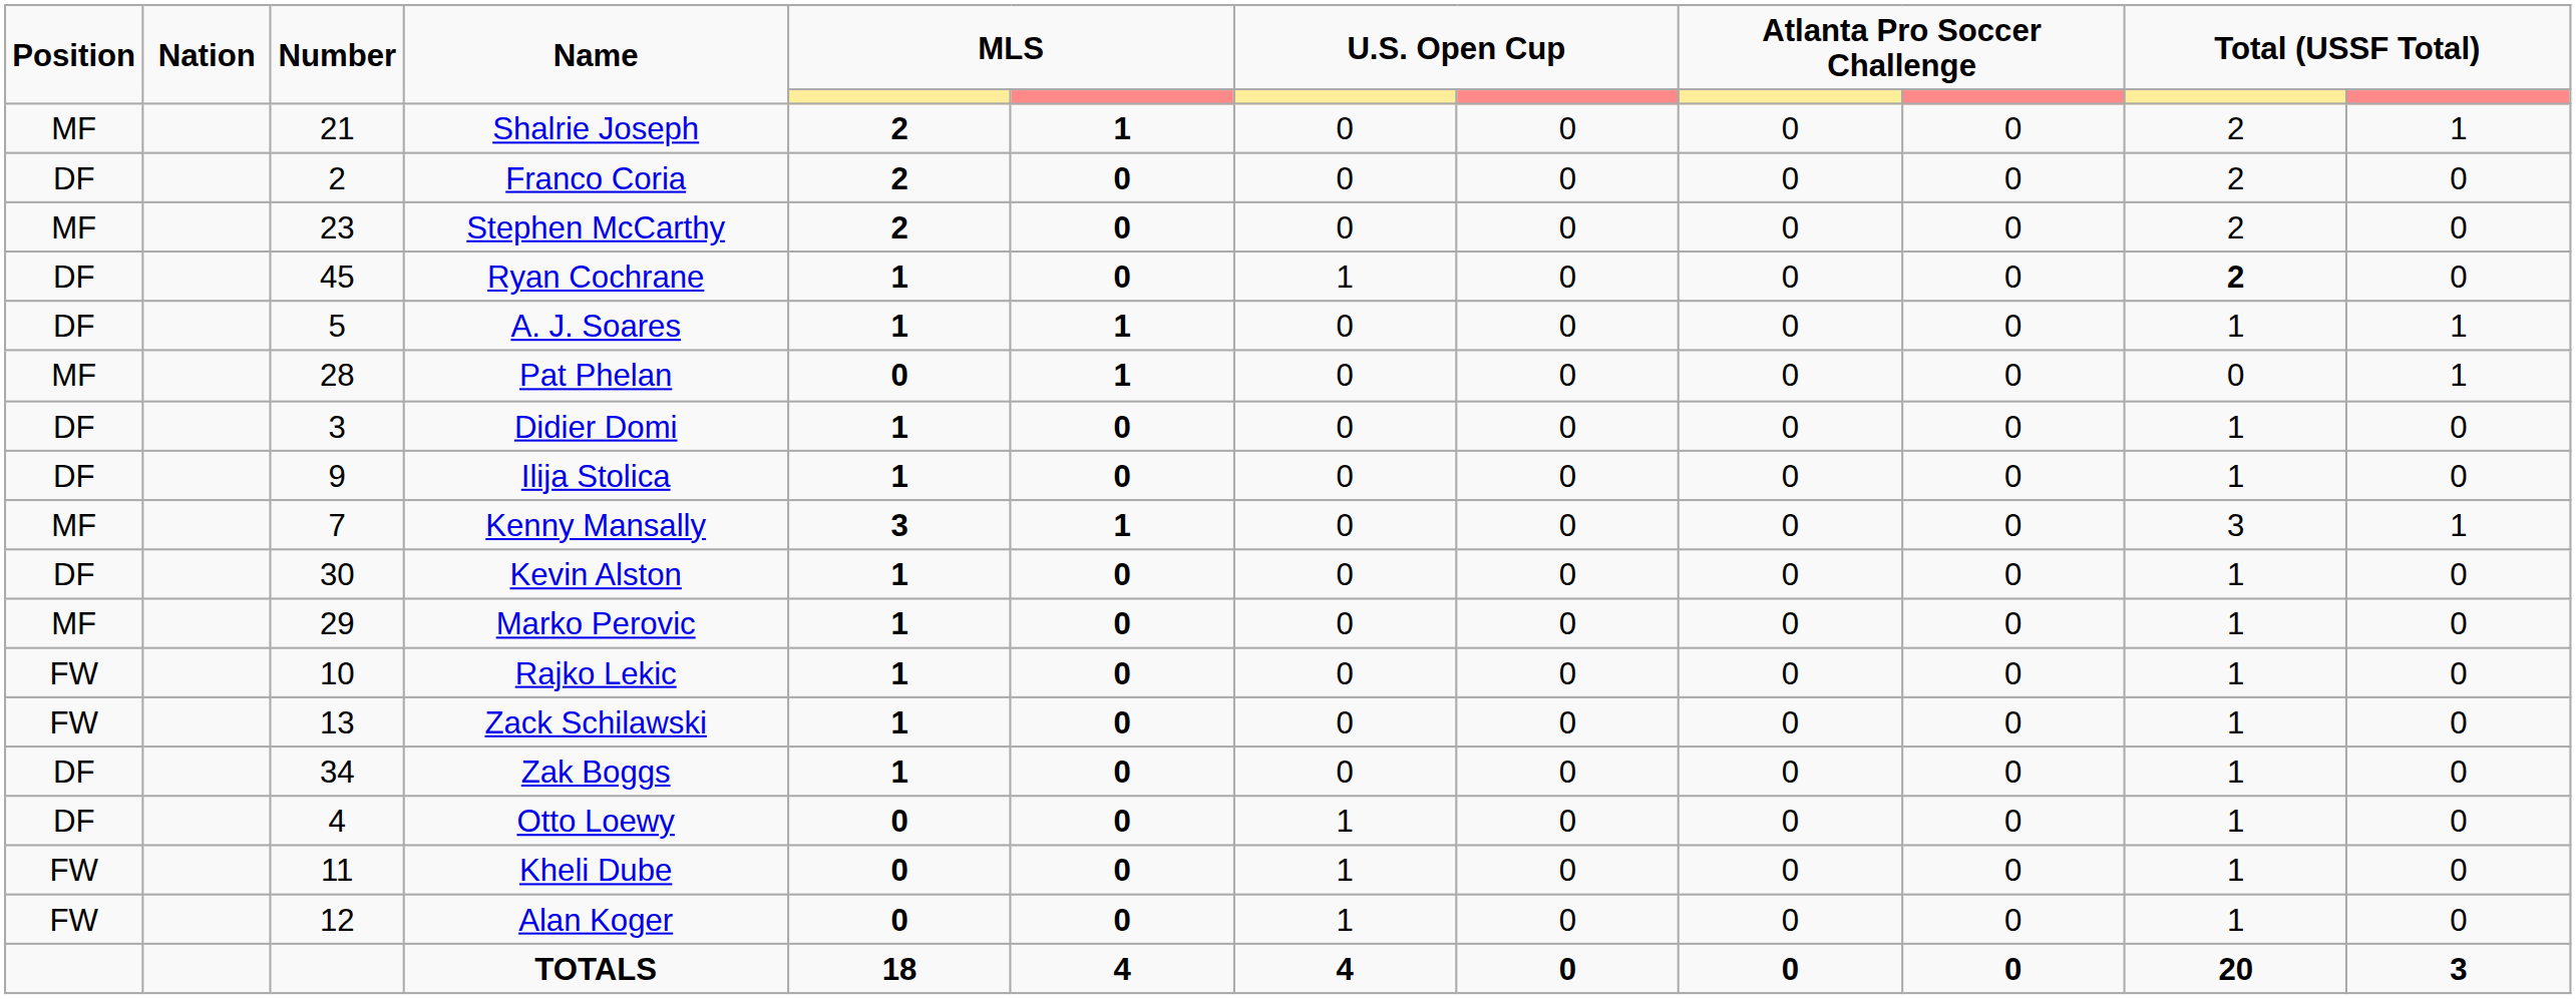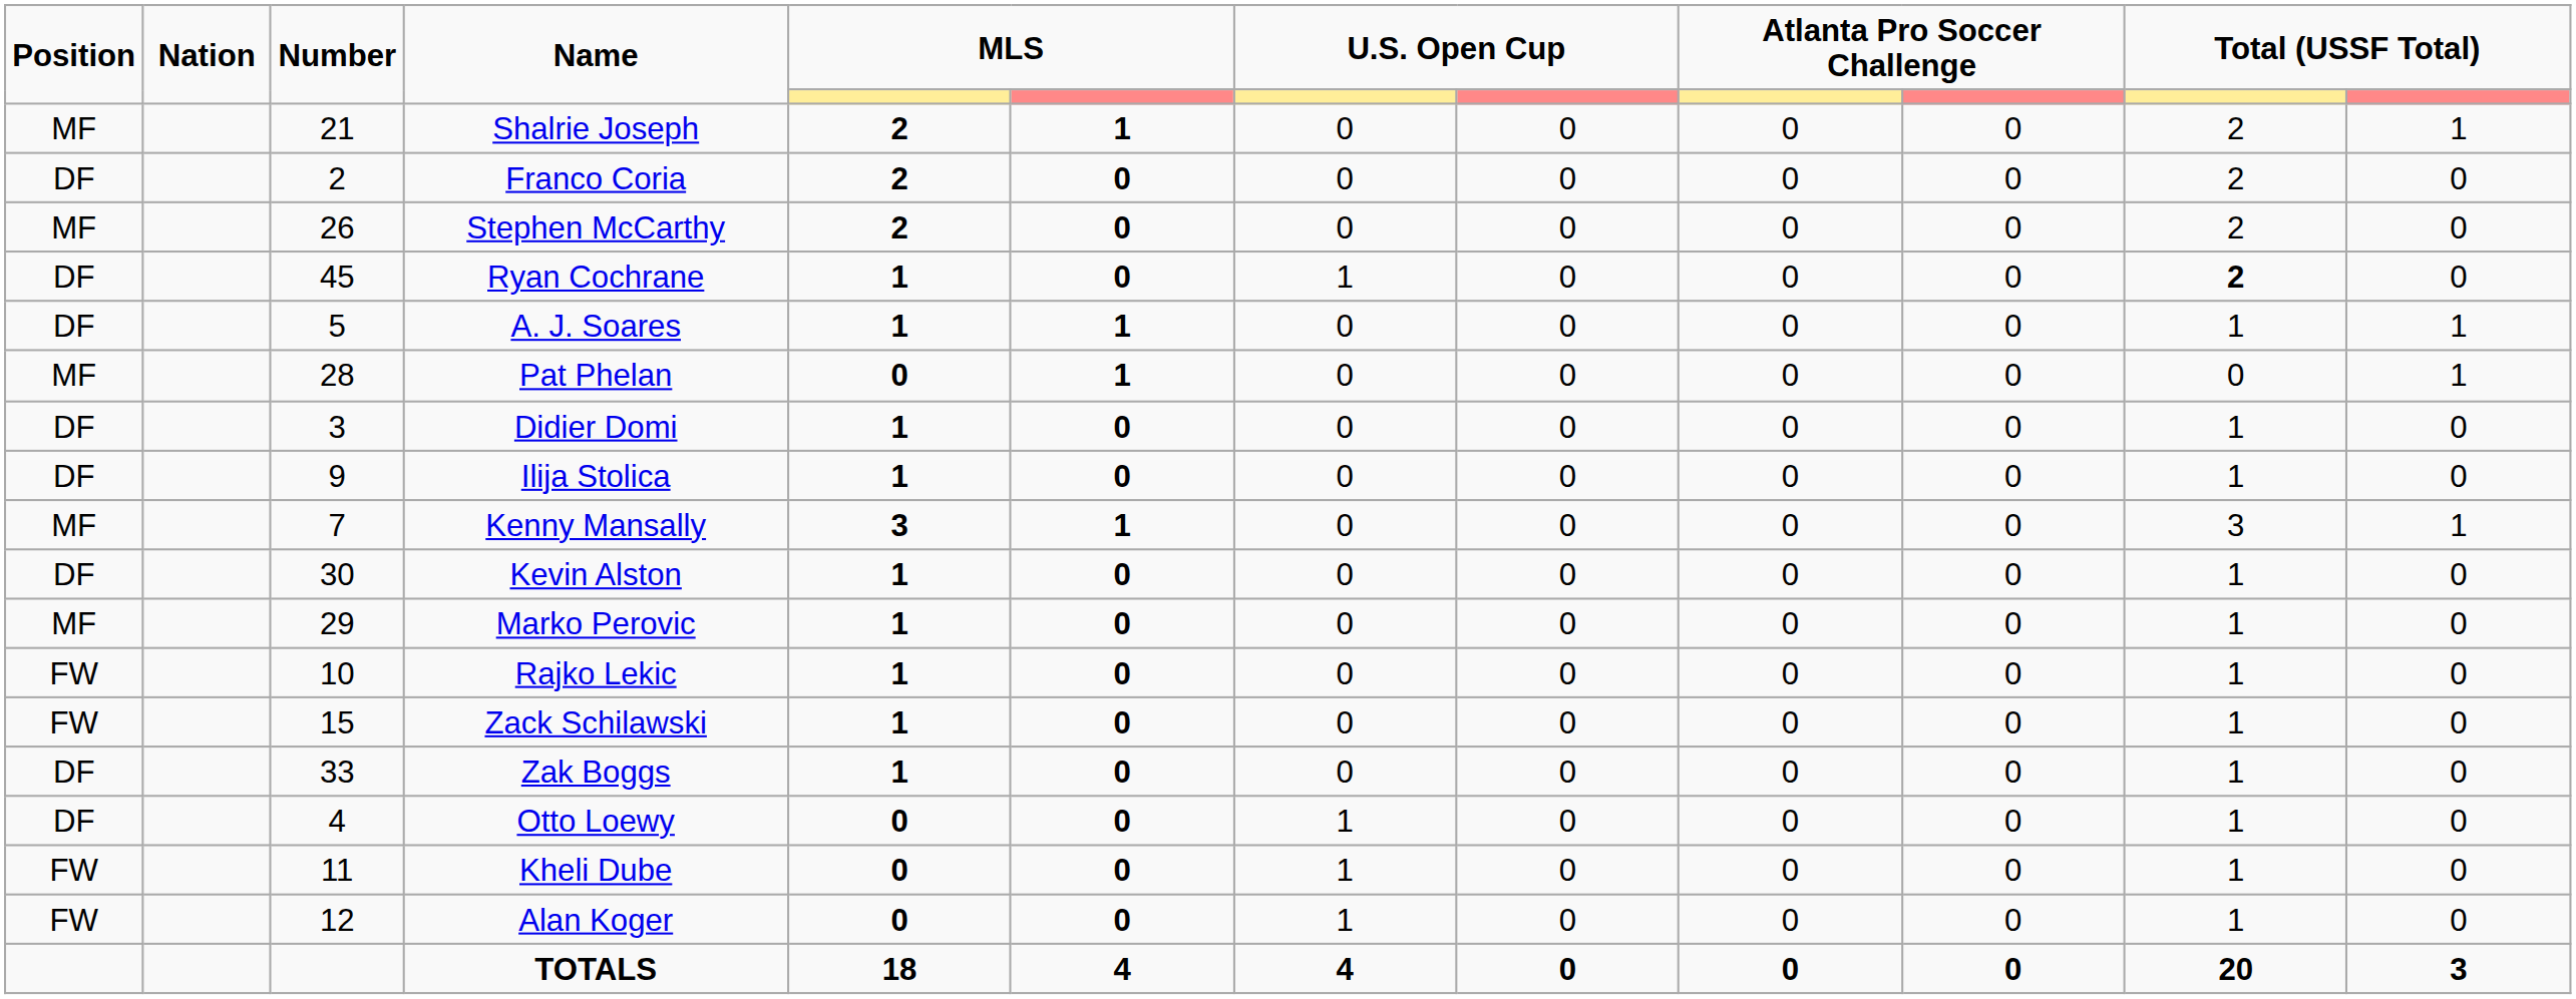Stephen McCarthy | Number: 23 -> 26
Zack Schilawski | Number: 13 -> 15
Zak Boggs | Number: 34 -> 33
